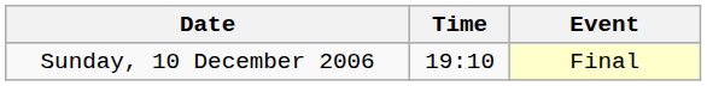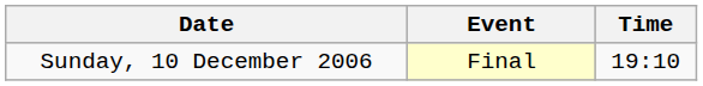columns swapped: Time <-> Event
